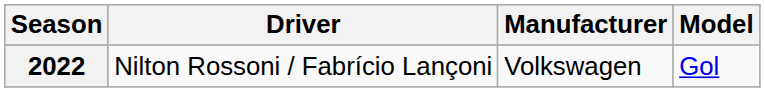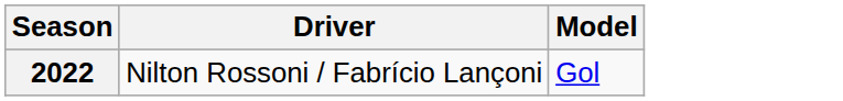- column: Manufacturer | Volkswagen
